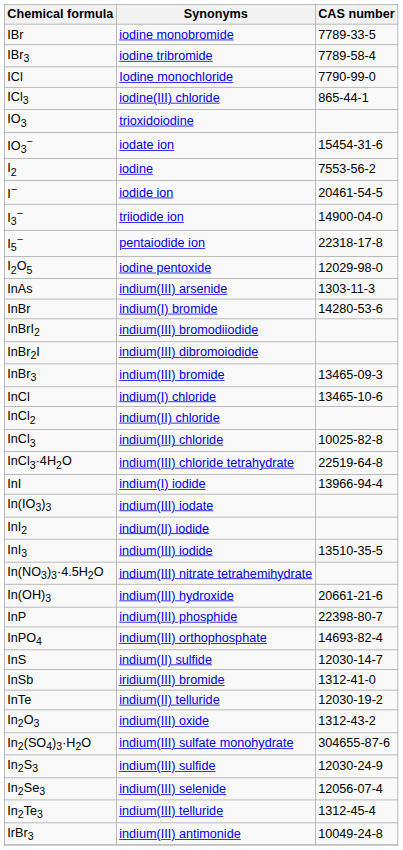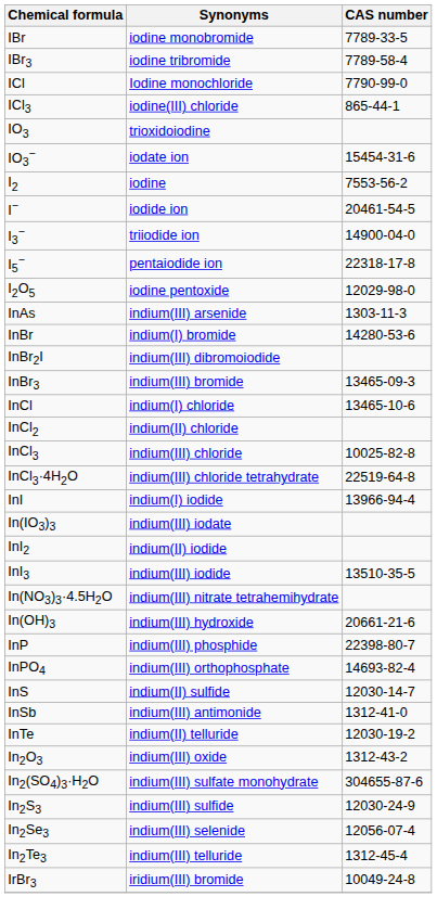- row: InBrI2 | indium(III) bromodiiodide
InSb | Synonyms: iridium(III) bromide -> indium(III) antimonide
IrBr3 | Synonyms: indium(III) antimonide -> iridium(III) bromide
